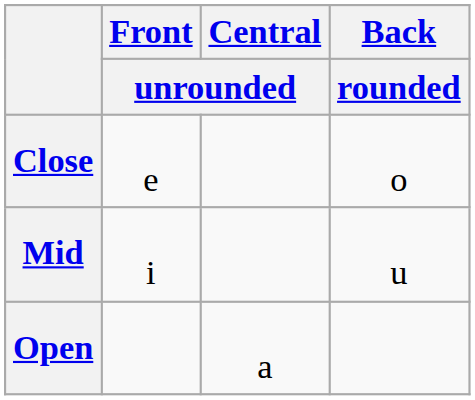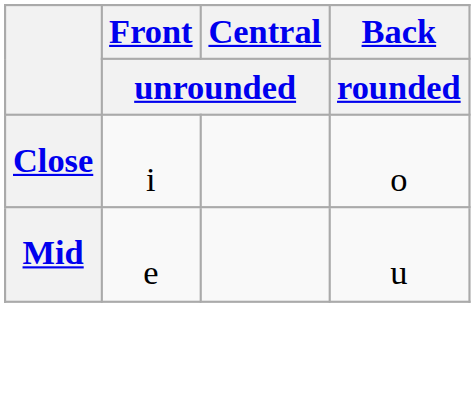Close | Front / unrounded: e -> i
Mid | Front / unrounded: i -> e
- row: Open | a
